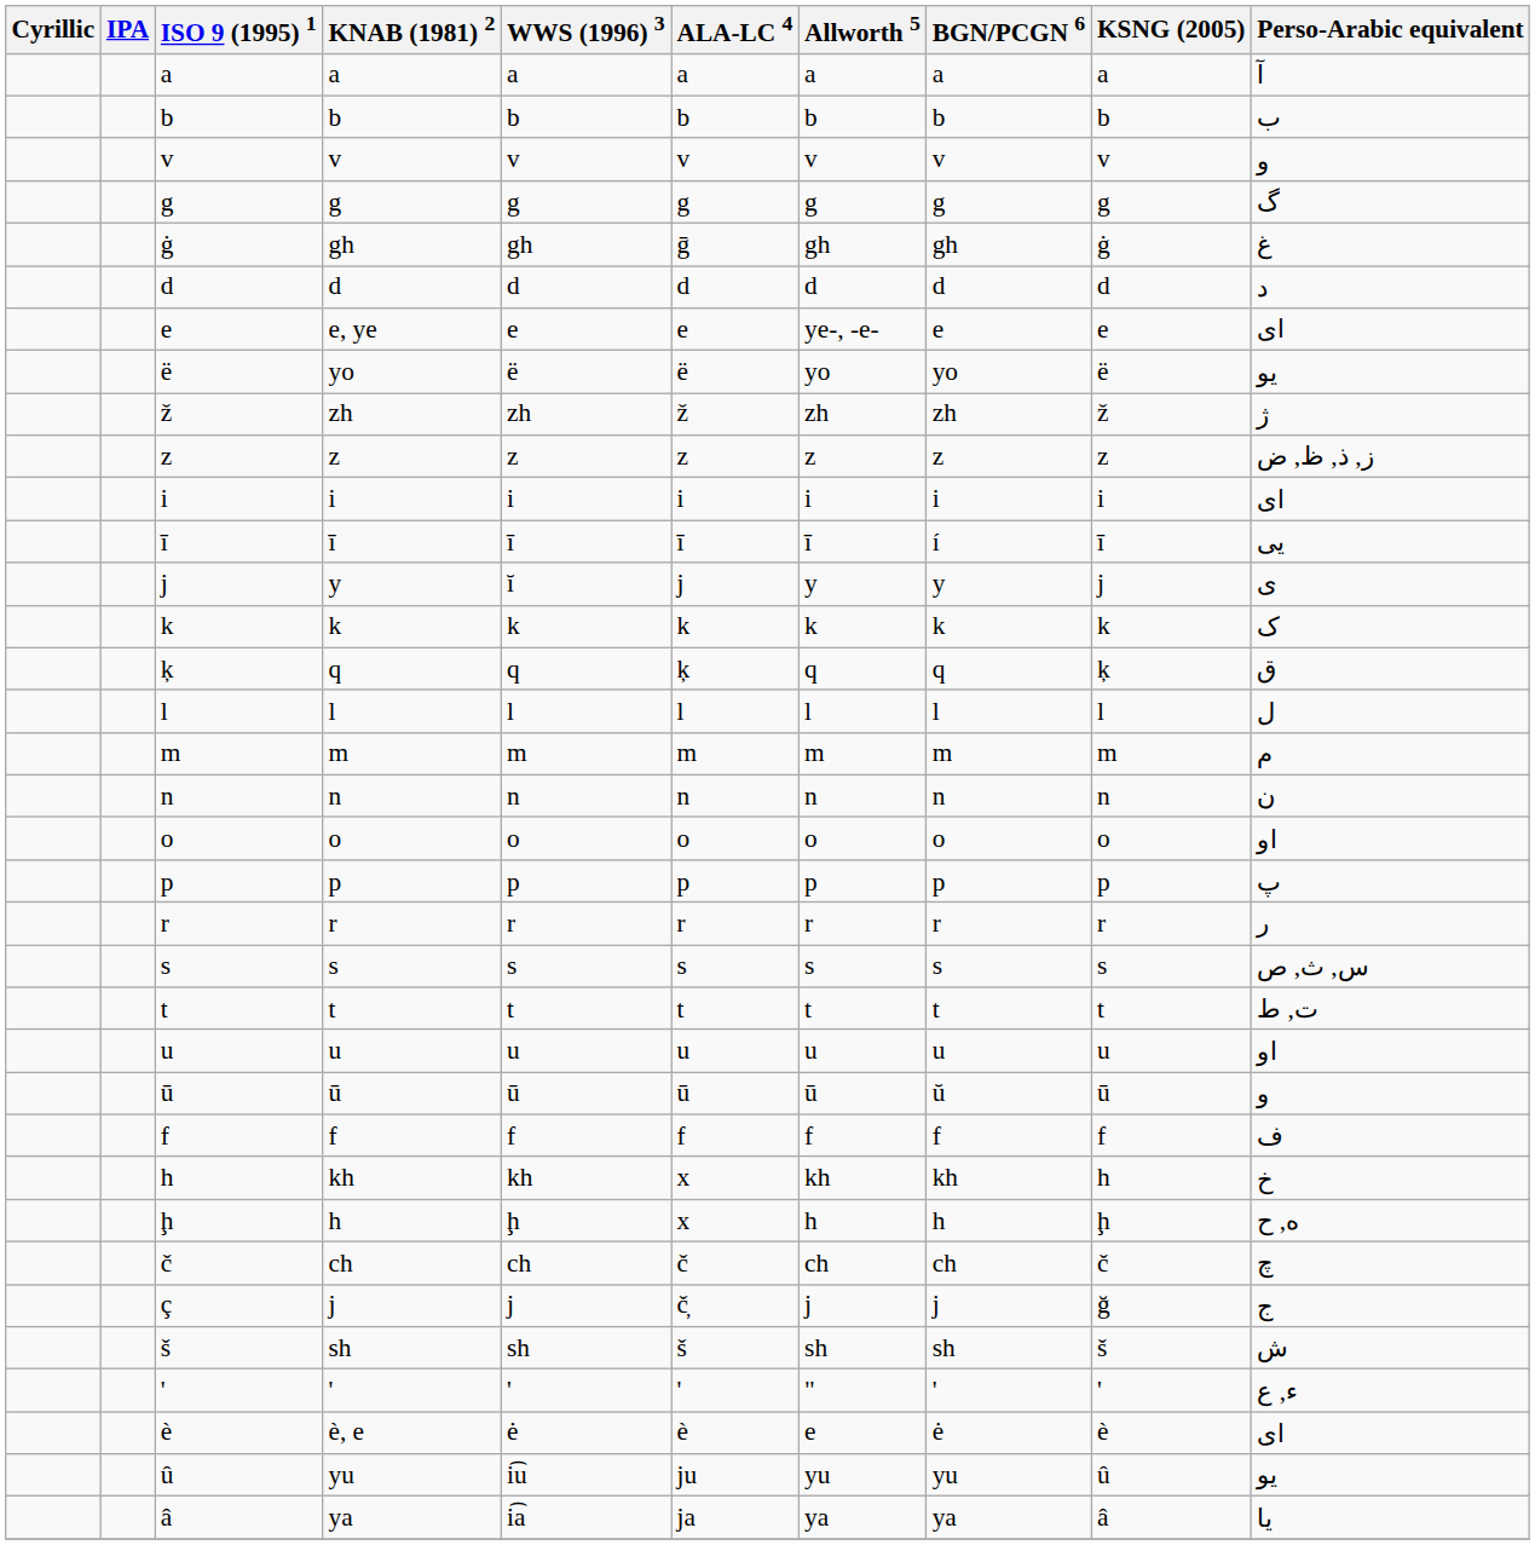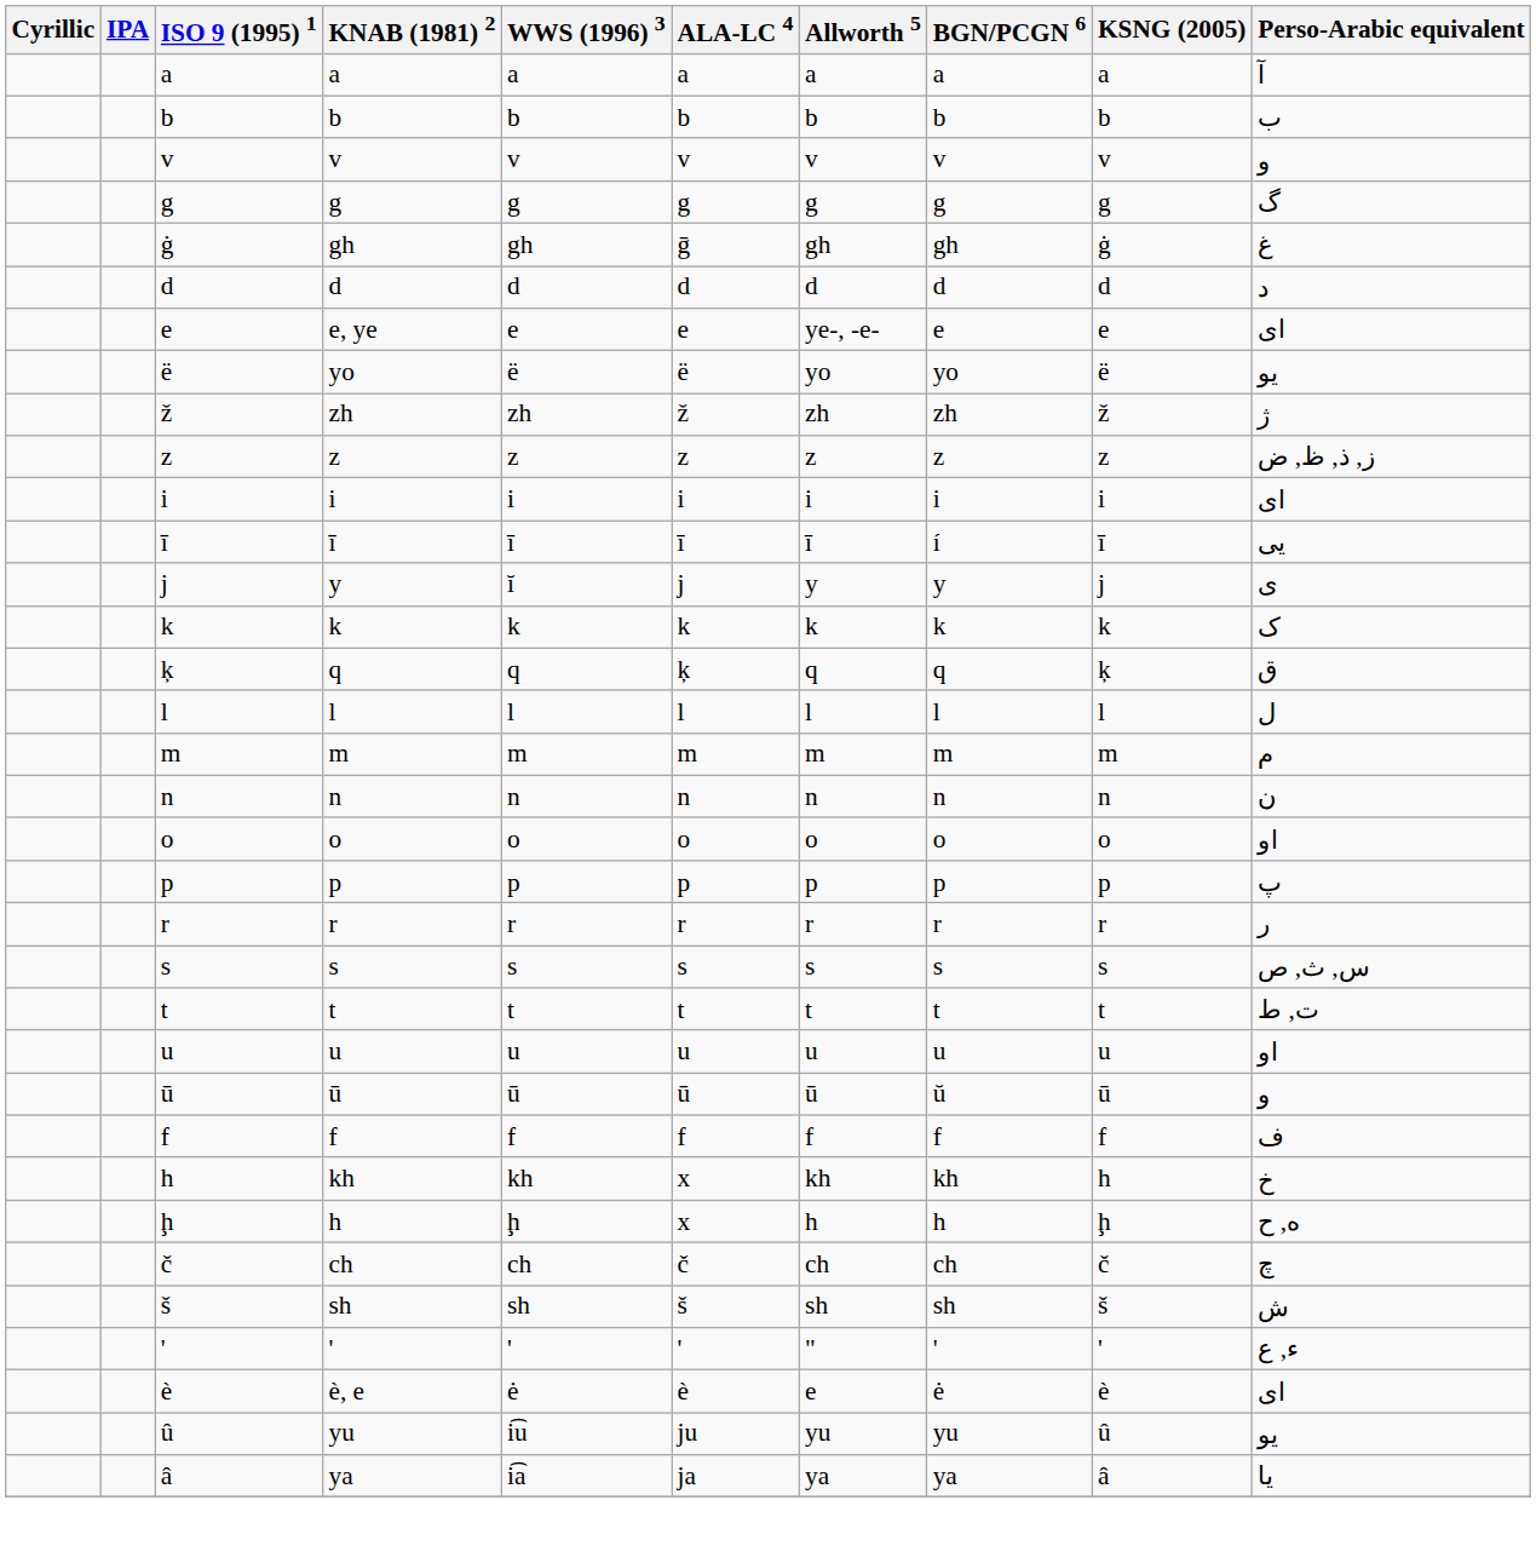- row: ç | j | j | č̦ | j | j | ğ | ج
